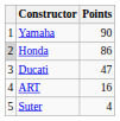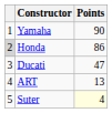ART | Points: 16 -> 13
Suter | Points: no background -> lightyellow background
